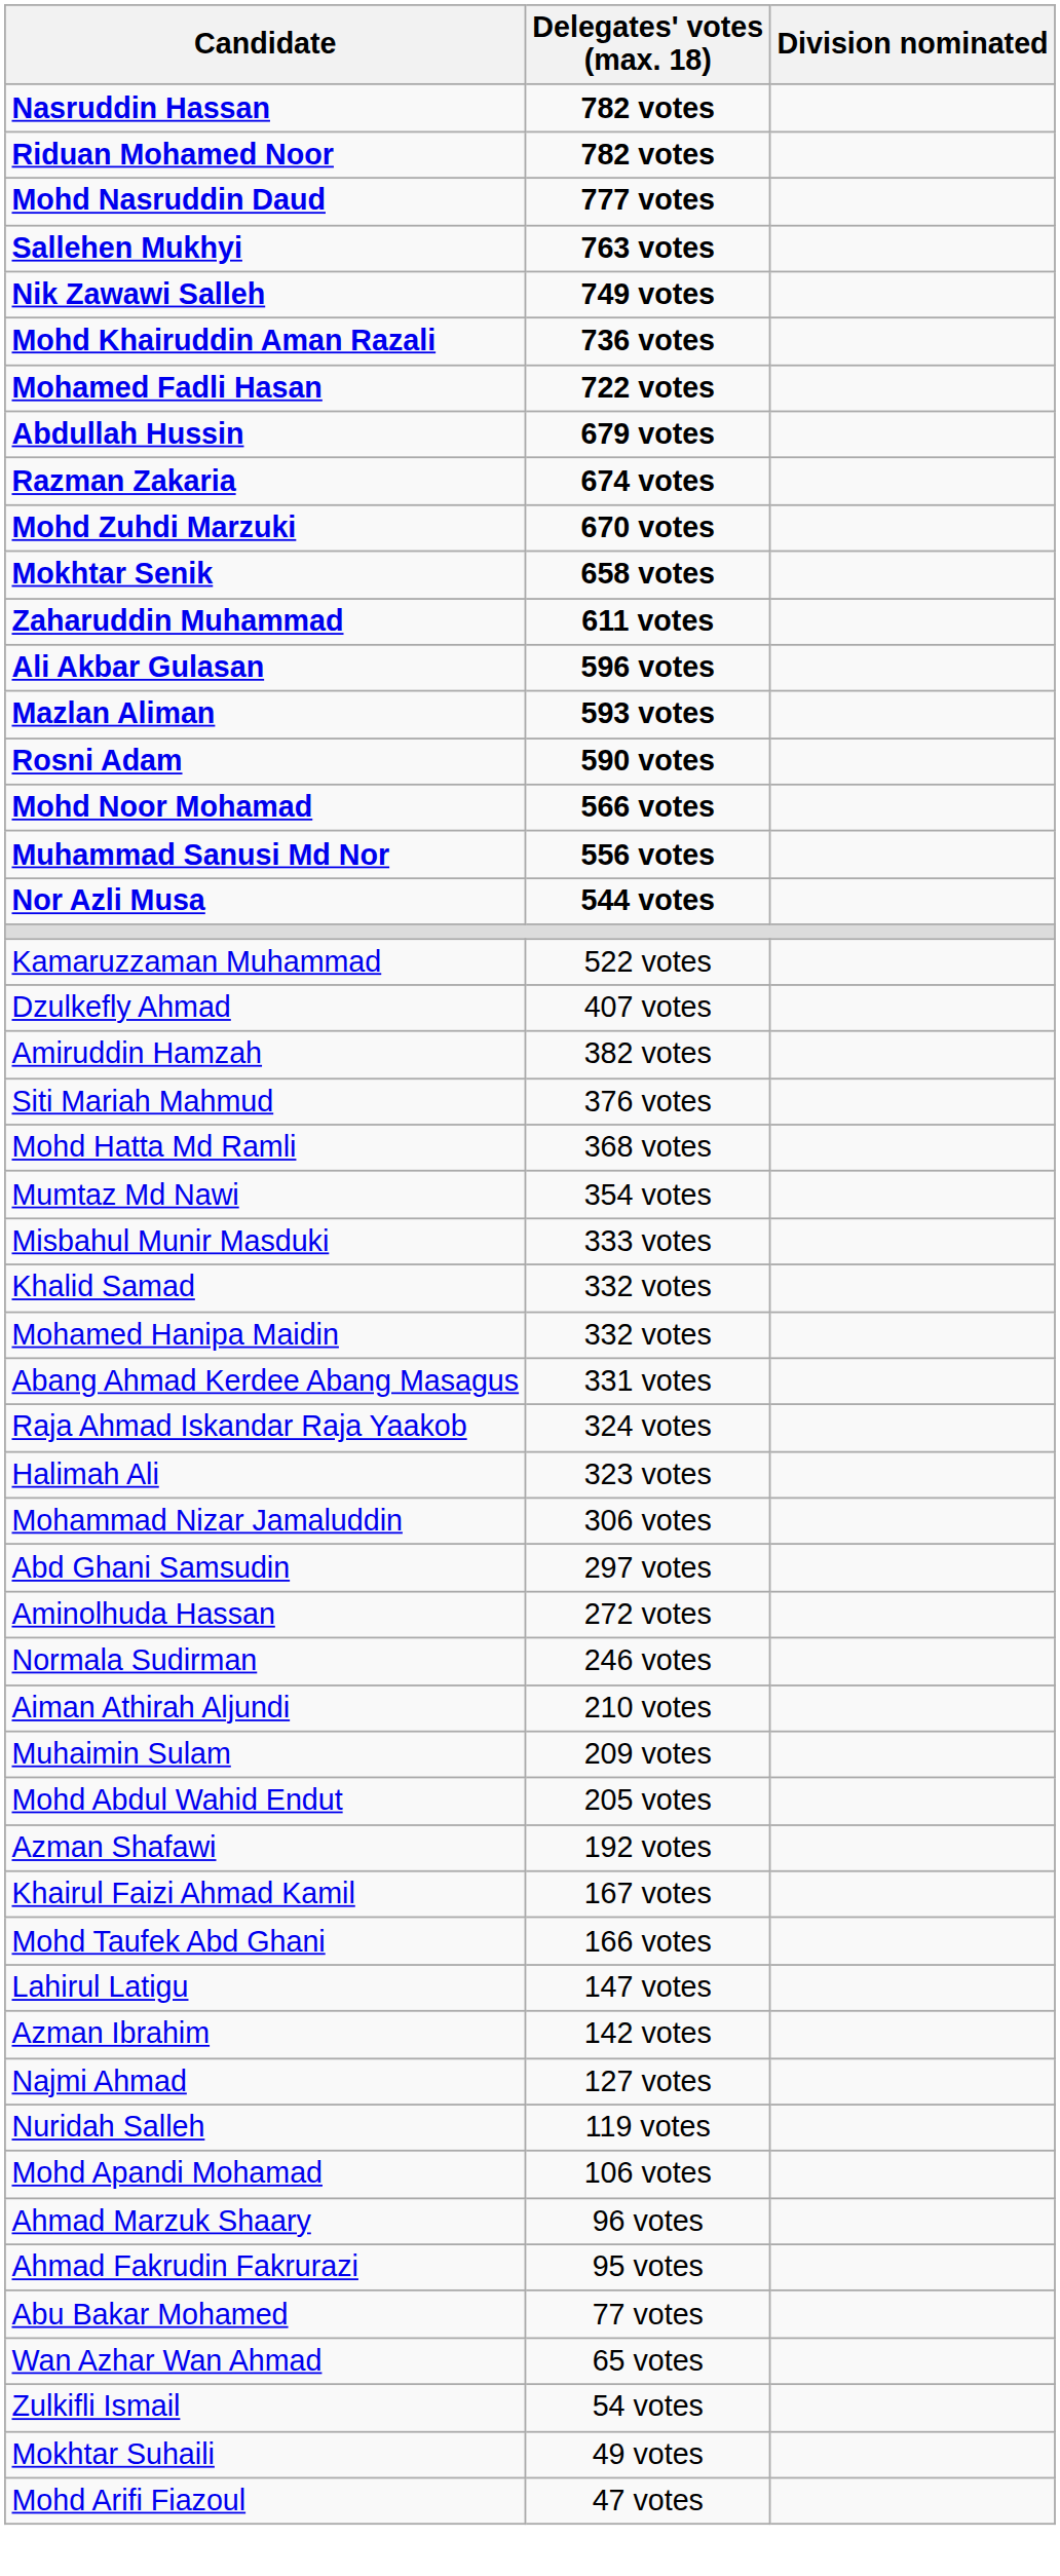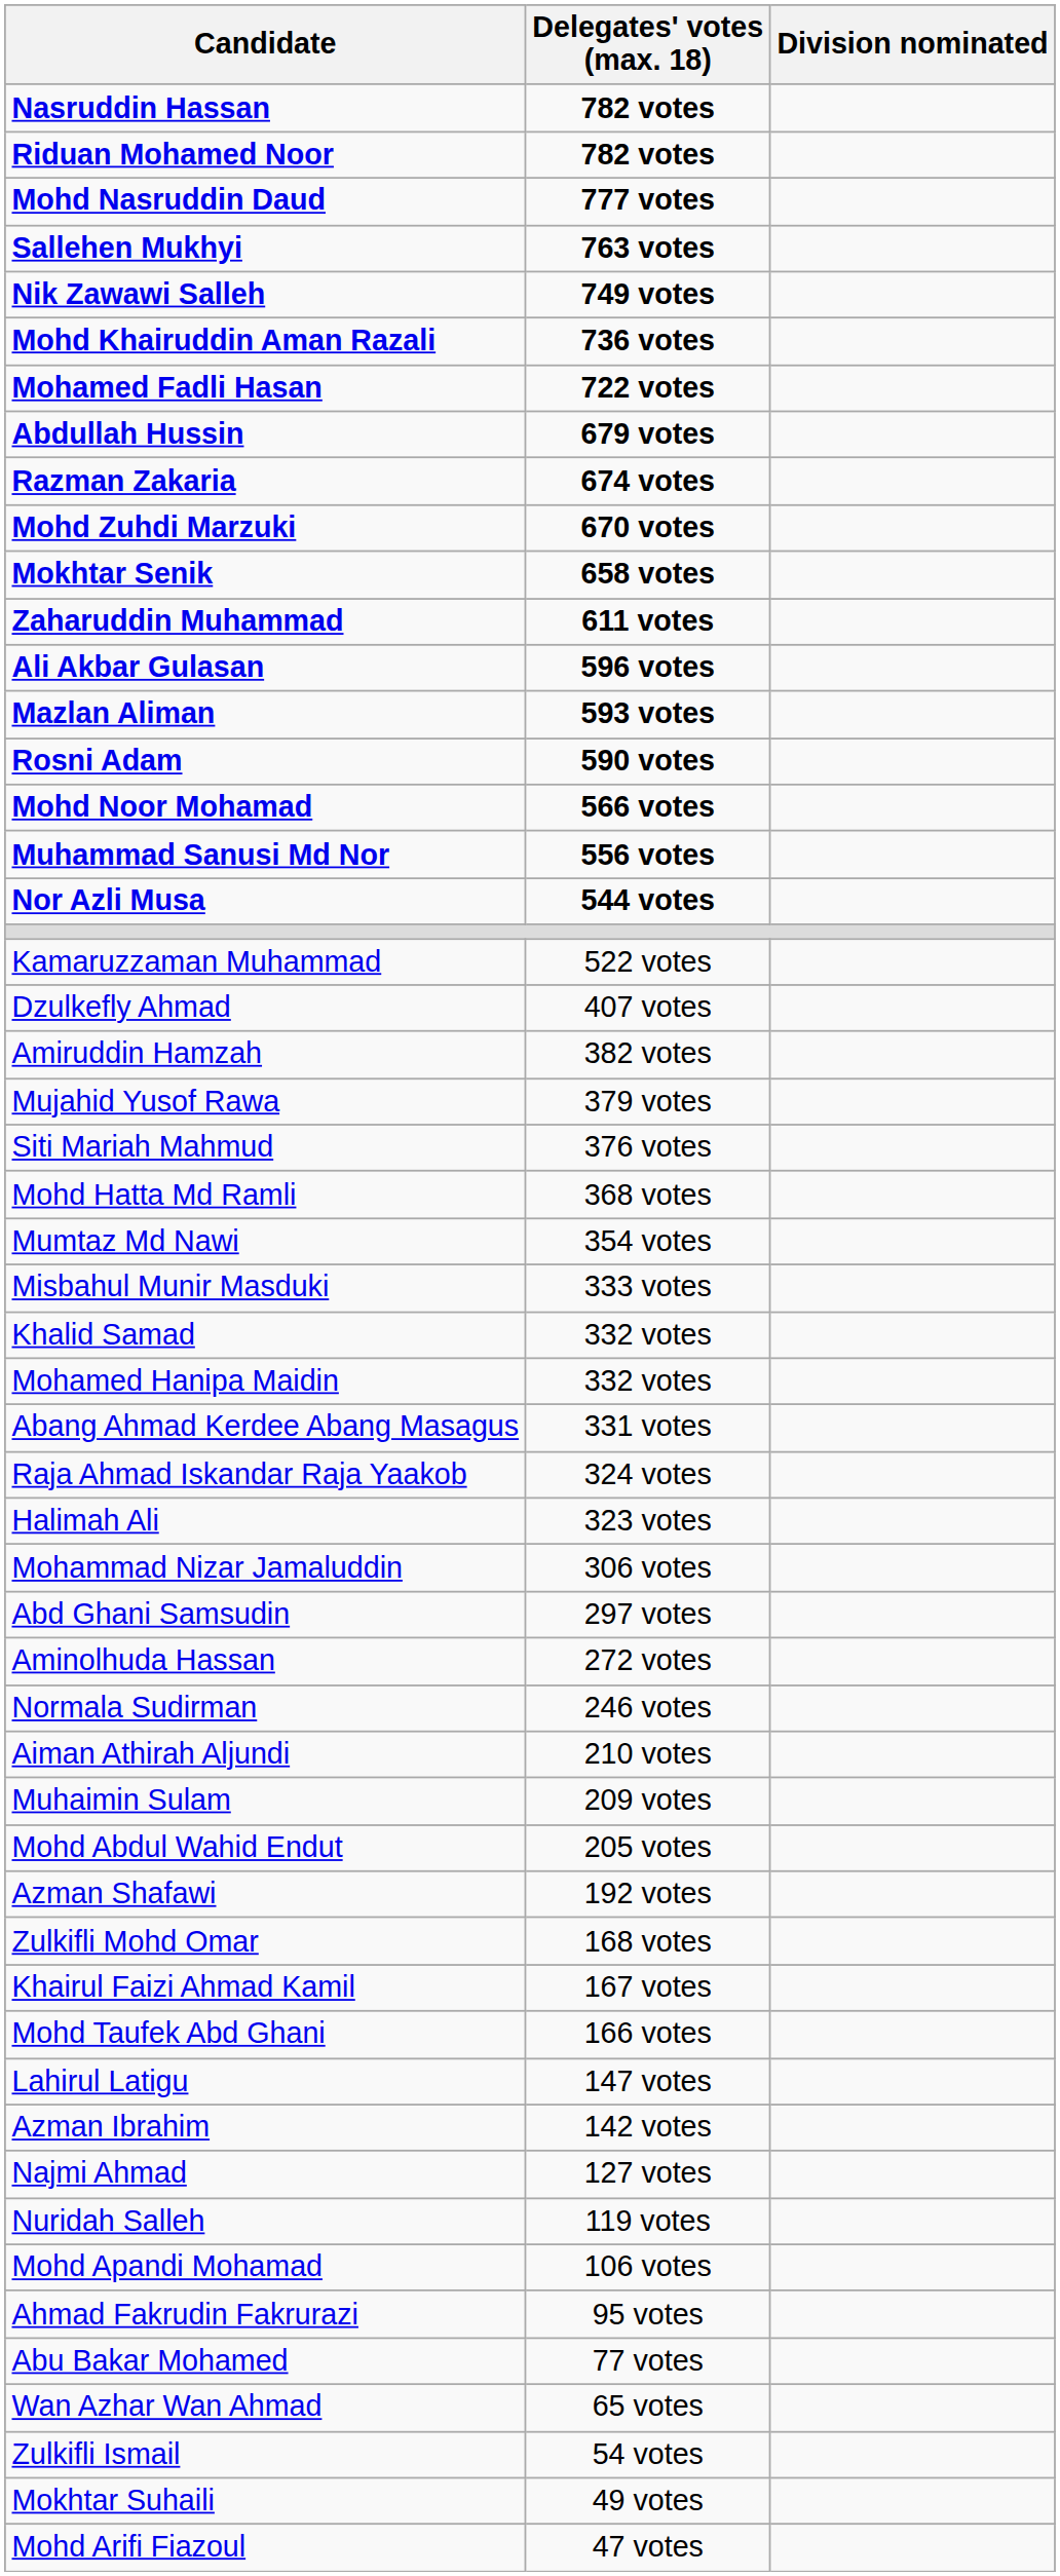+ row: Mujahid Yusof Rawa | 379 votes
+ row: Zulkifli Mohd Omar | 168 votes
- row: Ahmad Marzuk Shaary | 96 votes
